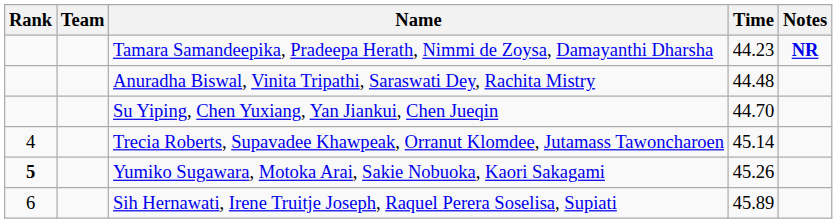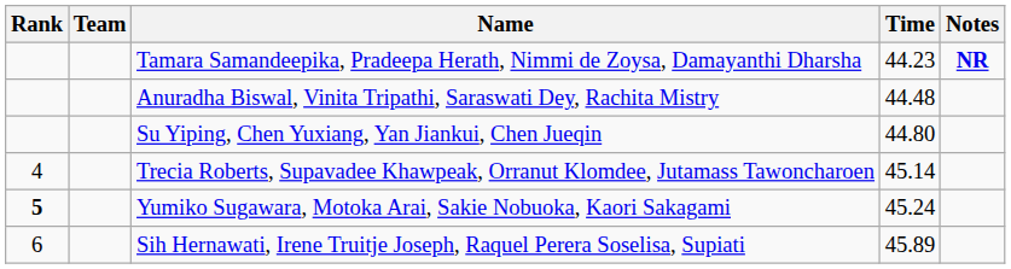Su Yiping, Chen Yuxiang, Yan Jiankui, Chen Jueqin | Time: 44.70 -> 44.80
Yumiko Sugawara, Motoka Arai, Sakie Nobuoka, Kaori Sakagami | Time: 45.26 -> 45.24
